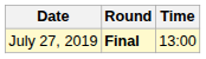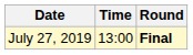columns swapped: Time <-> Round
